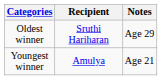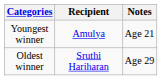rows swapped: Youngest winner <-> Oldest winner
